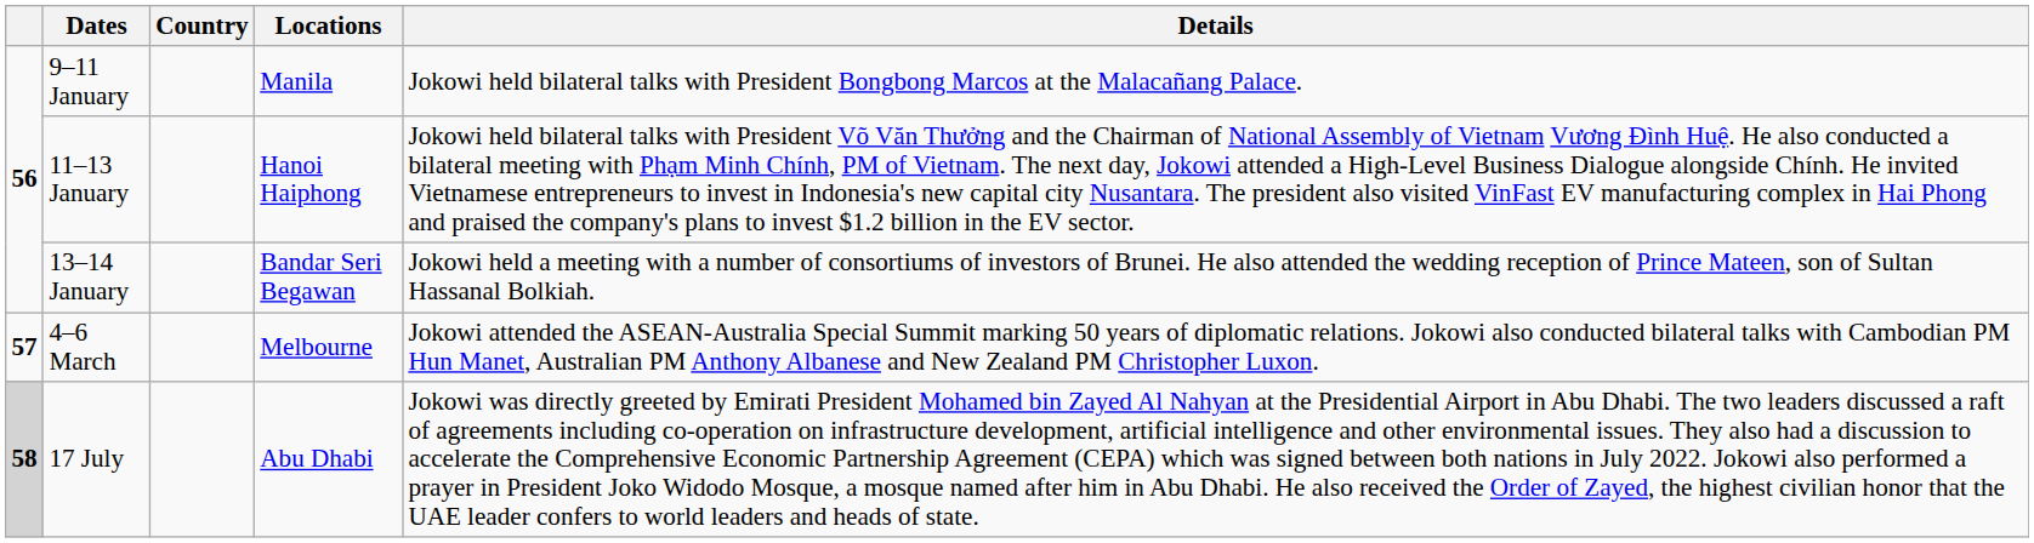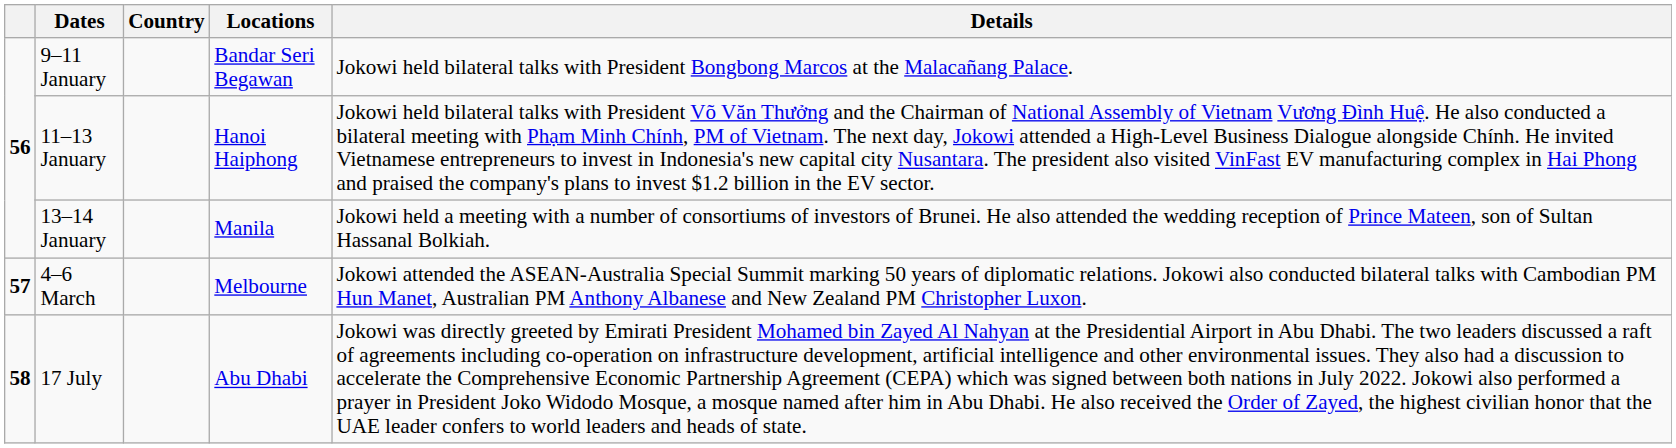9–11 January | Locations: Manila -> Bandar Seri Begawan
13–14 January | Locations: Bandar Seri Begawan -> Manila
17 July | column 1: lightgrey background -> no background
